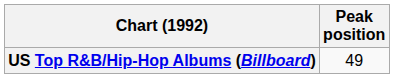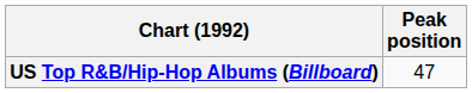US Top R&B/Hip-Hop Albums (Billboard) | Peak position: 49 -> 47
